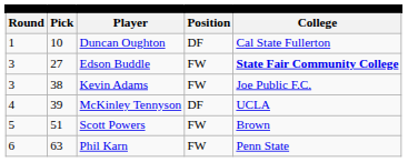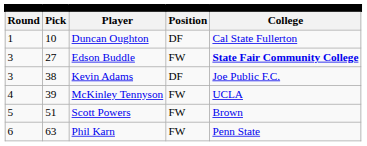Kevin Adams | column 4: FW -> DF
McKinley Tennyson | column 4: DF -> FW
